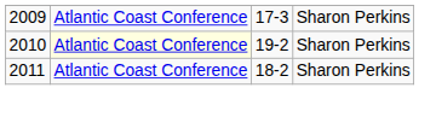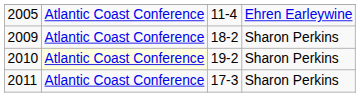+ row: 2005 | Atlantic Coast Conference | 11-4 | Ehren Earleywine
2009 | column 3: 17-3 -> 18-2
2011 | column 3: 18-2 -> 17-3
